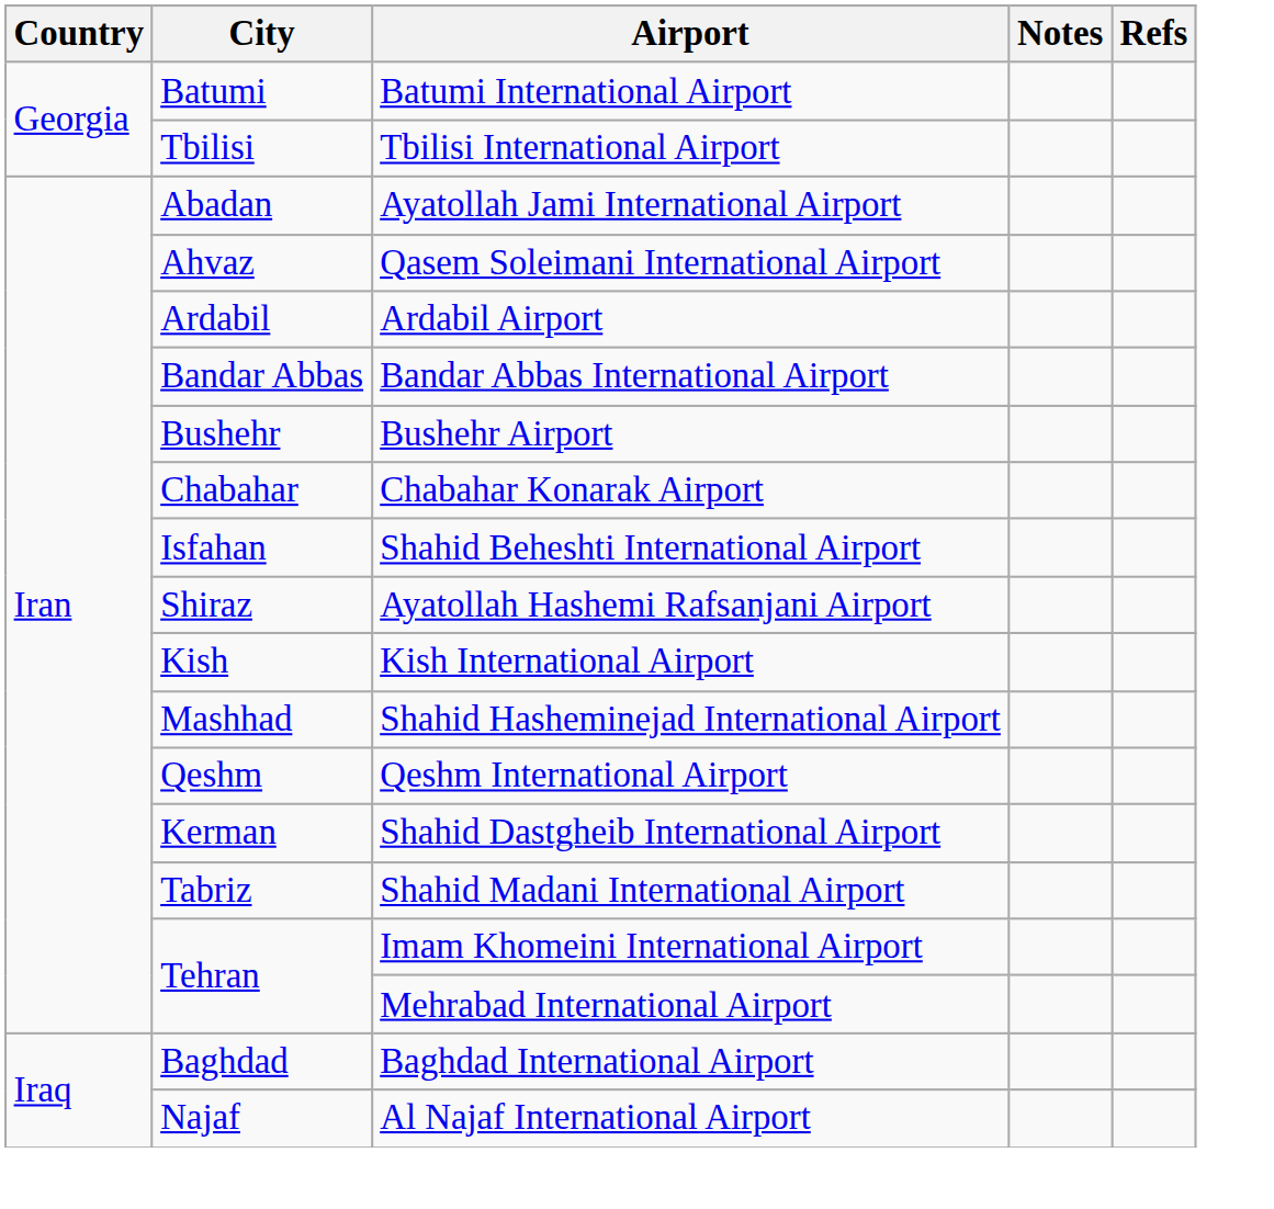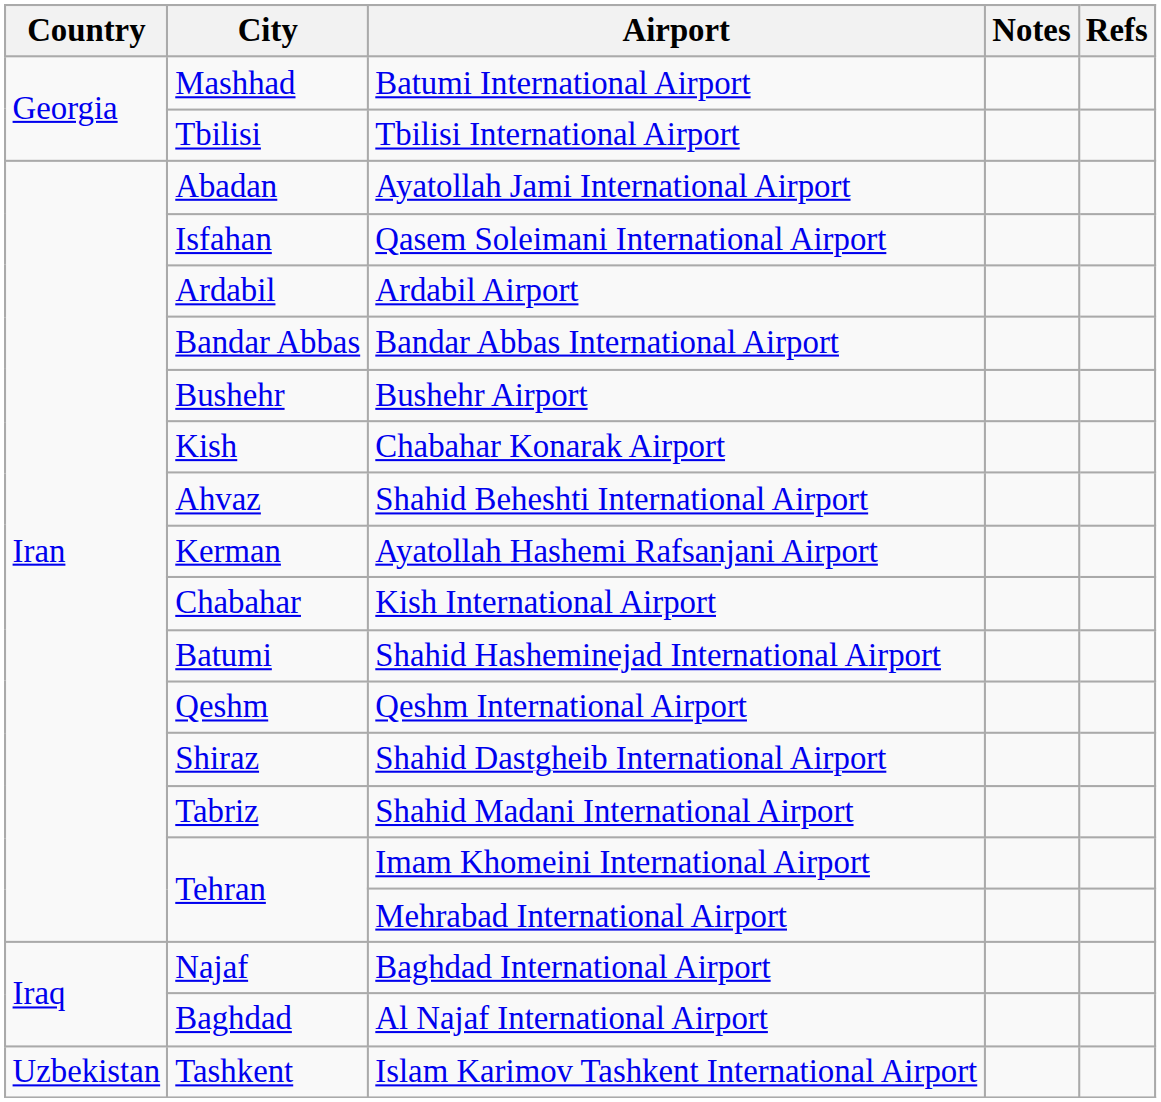Batumi International Airport | City: Batumi -> Mashhad
Qasem Soleimani International Airport | City: Ahvaz -> Isfahan
Chabahar Konarak Airport | City: Chabahar -> Kish
Shahid Beheshti International Airport | City: Isfahan -> Ahvaz
Ayatollah Hashemi Rafsanjani Airport | City: Shiraz -> Kerman
Kish International Airport | City: Kish -> Chabahar
Shahid Hasheminejad International Airport | City: Mashhad -> Batumi
Shahid Dastgheib International Airport | City: Kerman -> Shiraz
Baghdad International Airport | City: Baghdad -> Najaf
Al Najaf International Airport | City: Najaf -> Baghdad
+ row: Uzbekistan | Tashkent | Islam Karimov Tashkent International Airport
